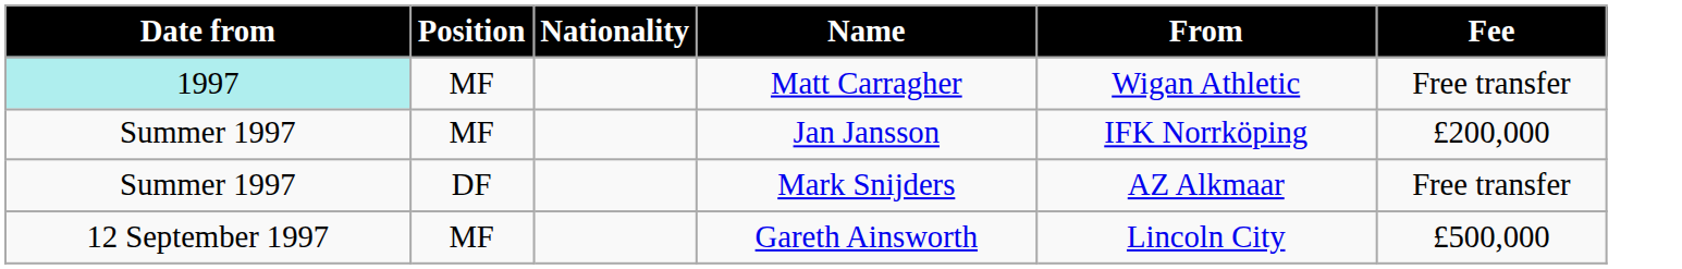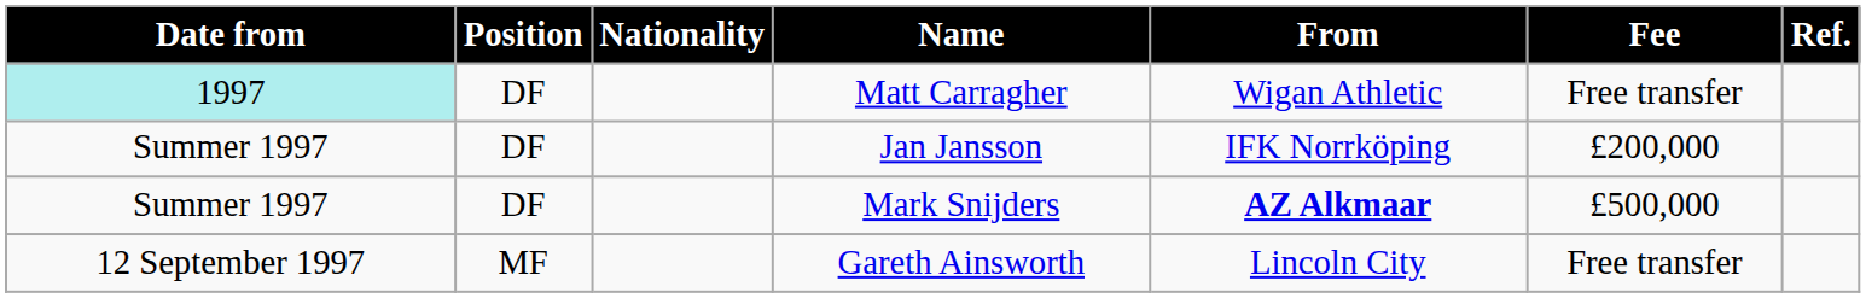+ column: Ref.
Matt Carragher | Position: MF -> DF
Jan Jansson | Position: MF -> DF
Mark Snijders | From: normal -> bold
Mark Snijders | Fee: Free transfer -> £500,000
Gareth Ainsworth | Fee: £500,000 -> Free transfer
